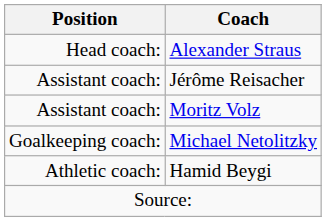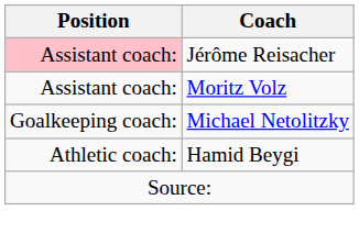- row: Head coach: | Alexander Straus
Jérôme Reisacher | Position: no background -> pink background
